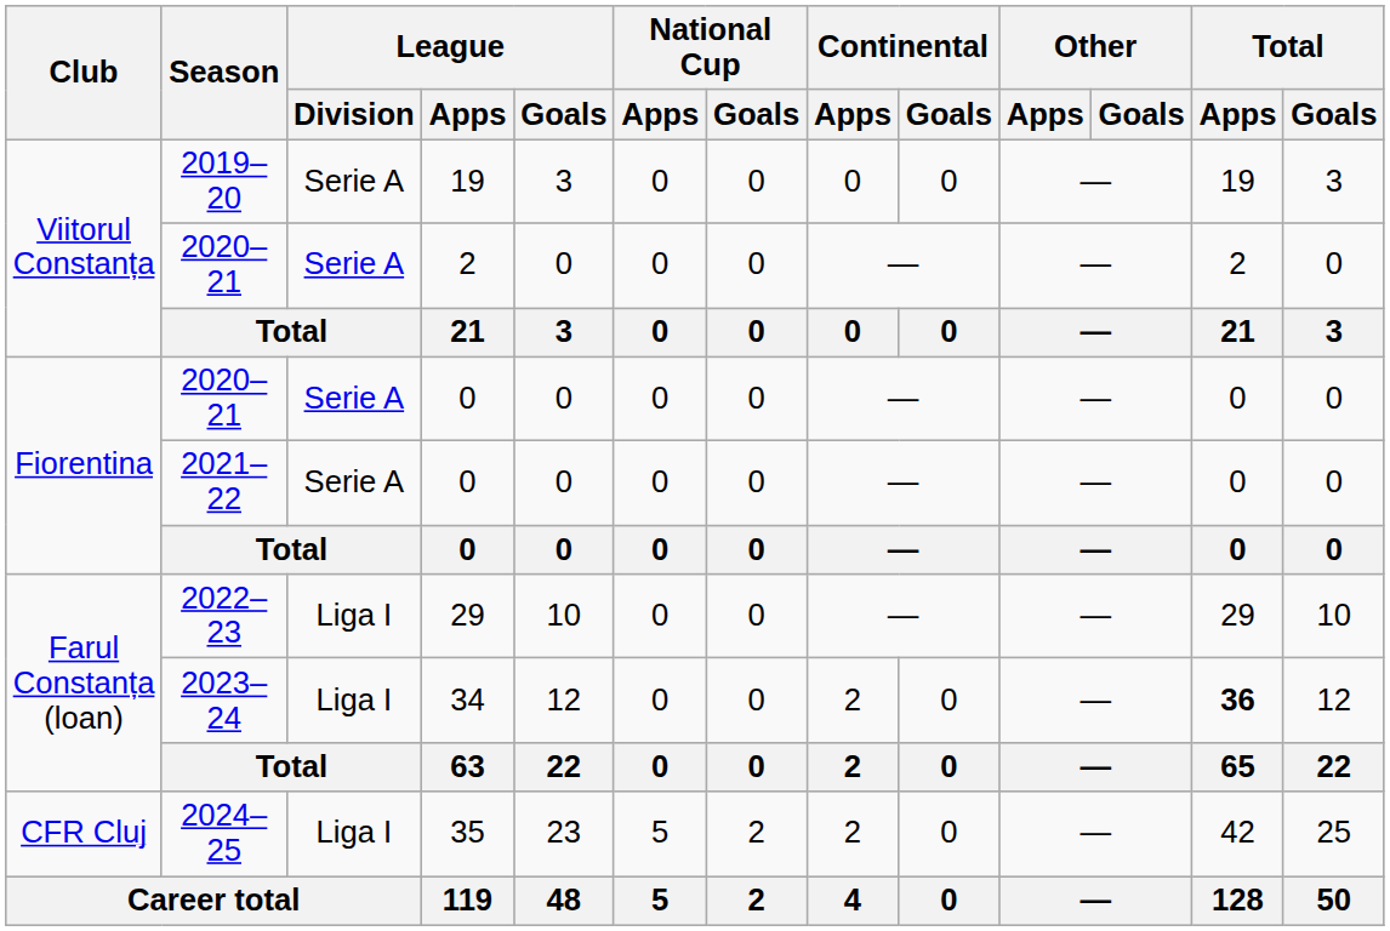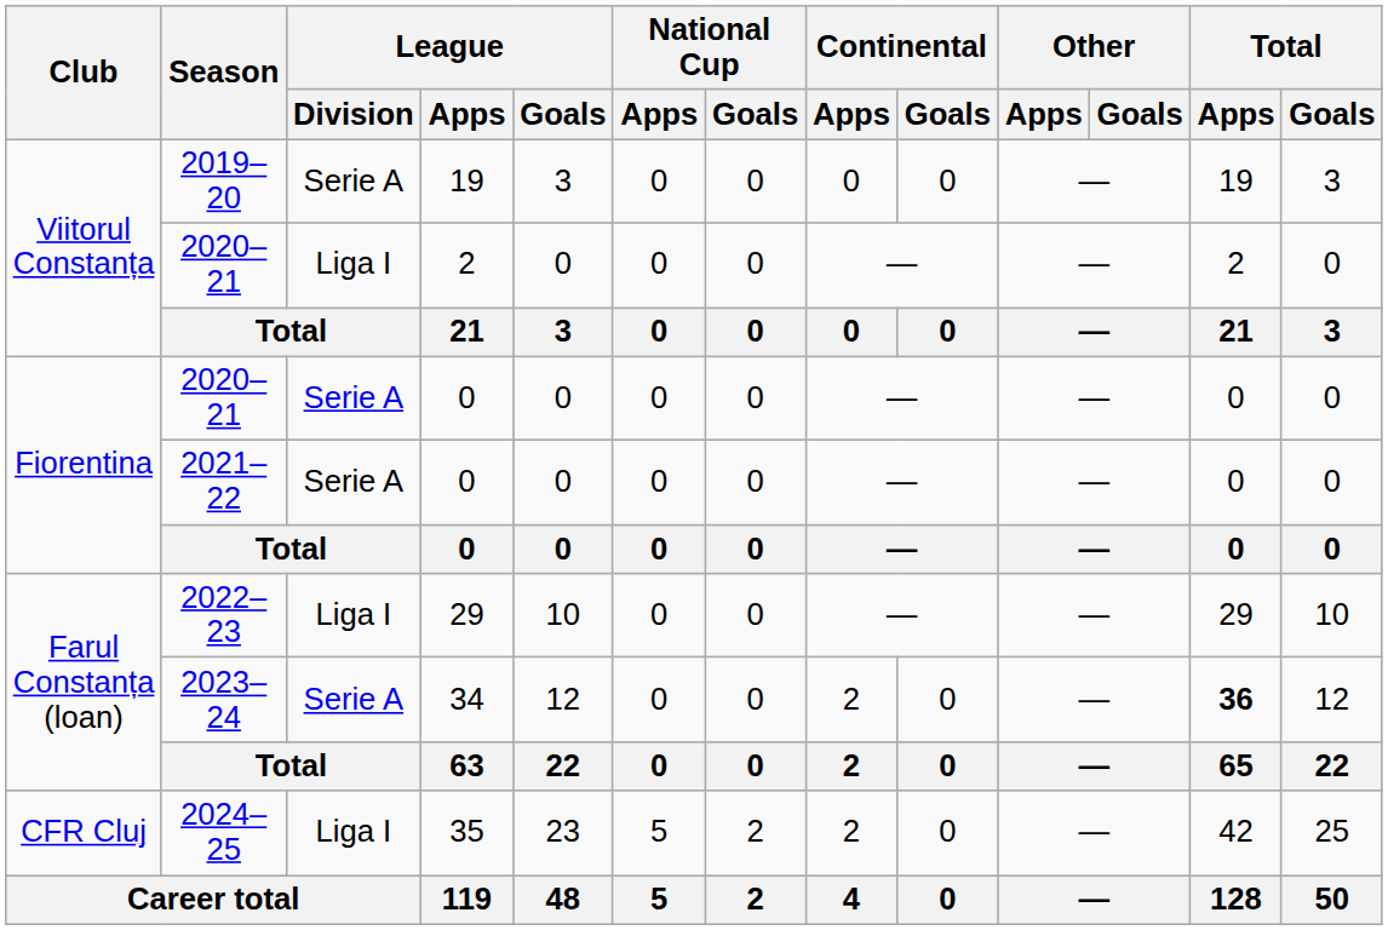2020–21 / 2 | League / Division: Serie A -> Liga I
2023–24 | League / Division: Liga I -> Serie A
